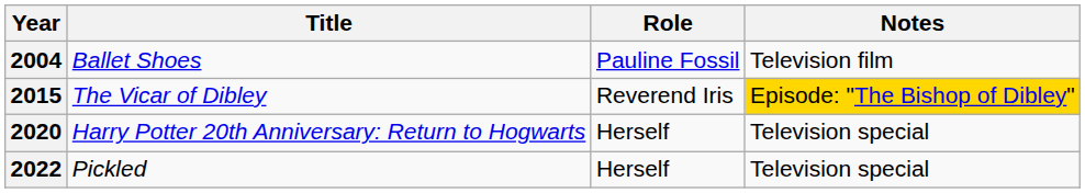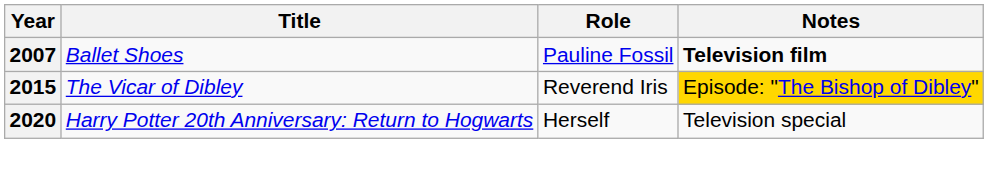Ballet Shoes | Year: 2004 -> 2007
Ballet Shoes | Notes: normal -> bold
- row: 2022 | Pickled | Herself | Television special
